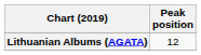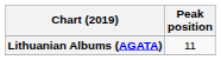Lithuanian Albums (AGATA) | Peak position: 12 -> 11
